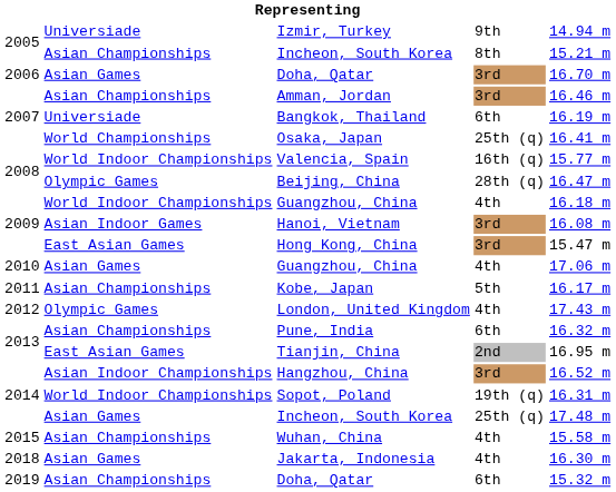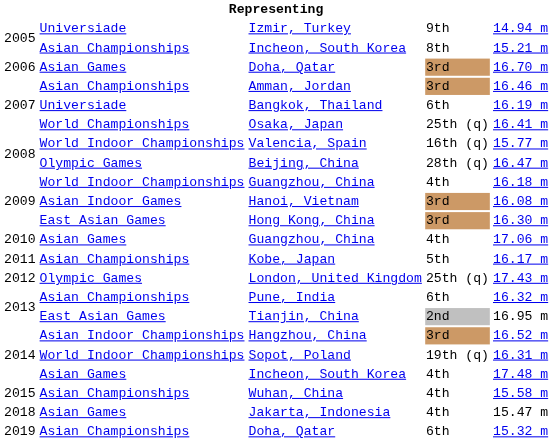Hong Kong, China | column 5: 15.47 m -> 16.30 m
London, United Kingdom | column 4: 4th -> 25th (q)
2014 / Incheon, South Korea | column 4: 25th (q) -> 4th
Jakarta, Indonesia | column 5: 16.30 m -> 15.47 m
